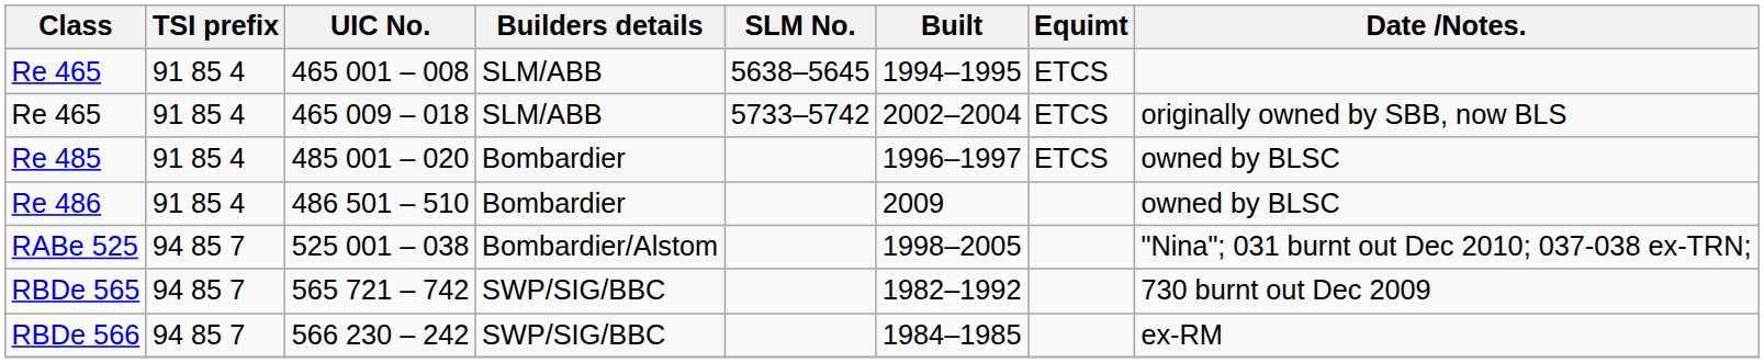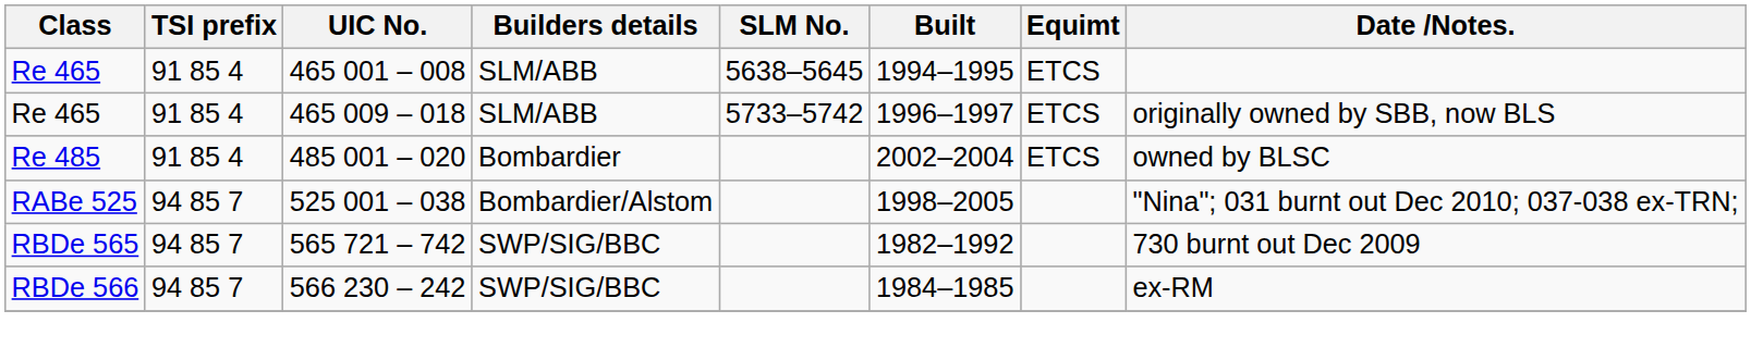465 009 – 018 | Built: 2002–2004 -> 1996–1997
485 001 – 020 | Built: 1996–1997 -> 2002–2004
- row: Re 486 | 91 85 4 | 486 501 – 510 | Bombardier | 2009 | owned by BLSC
